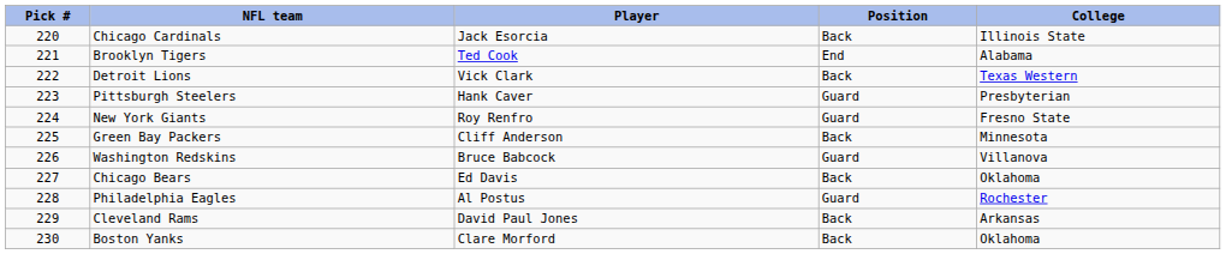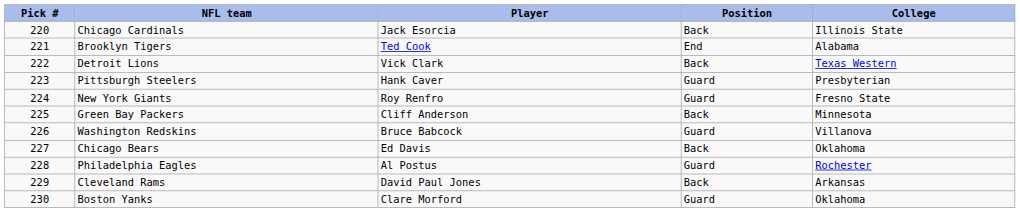Boston Yanks | Position: Back -> Guard
